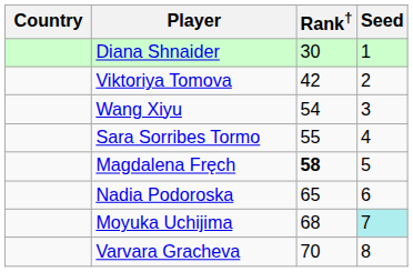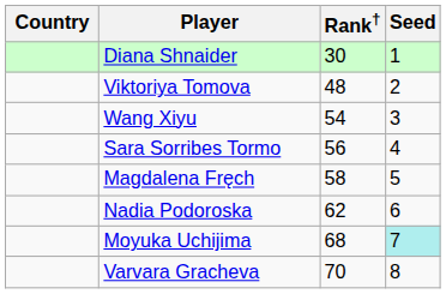Viktoriya Tomova | Rank†: 42 -> 48
Sara Sorribes Tormo | Rank†: 55 -> 56
Magdalena Fręch | Rank†: bold -> normal
Nadia Podoroska | Rank†: 65 -> 62
